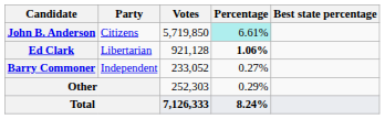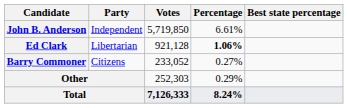John B. Anderson | Party: Citizens -> Independent
John B. Anderson | Percentage: paleturquoise background -> no background
Barry Commoner | Party: Independent -> Citizens
